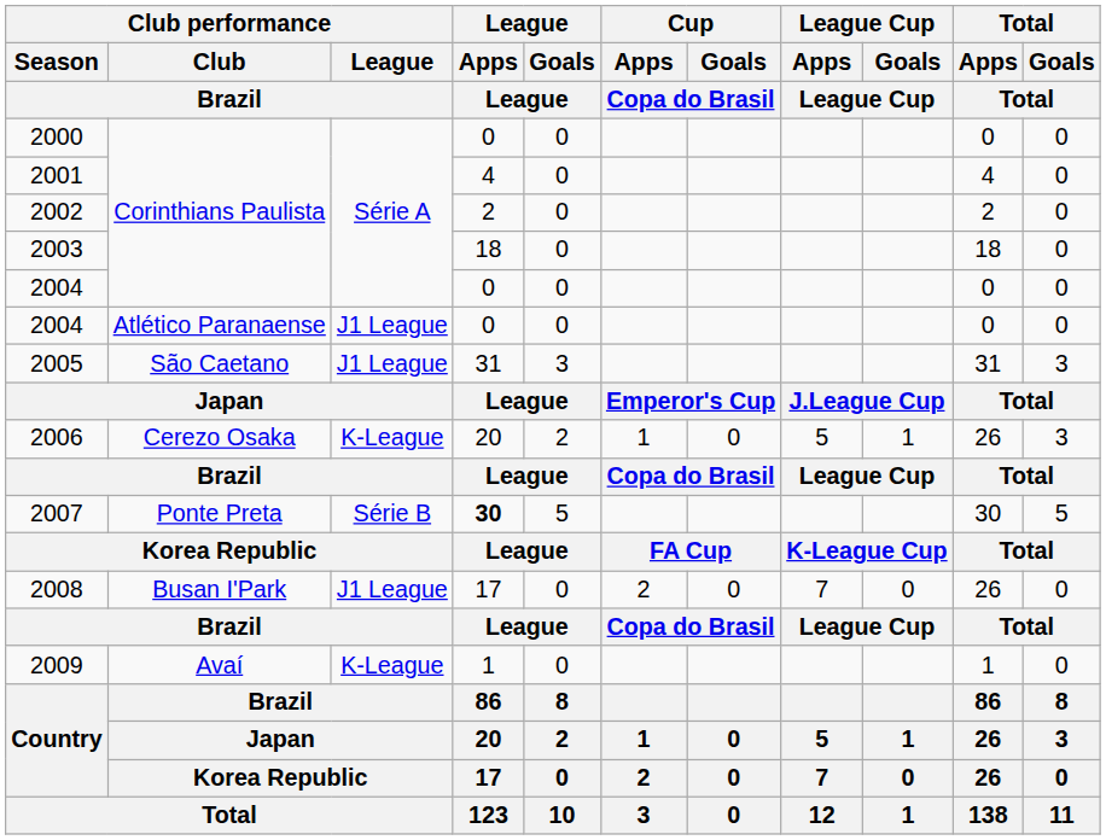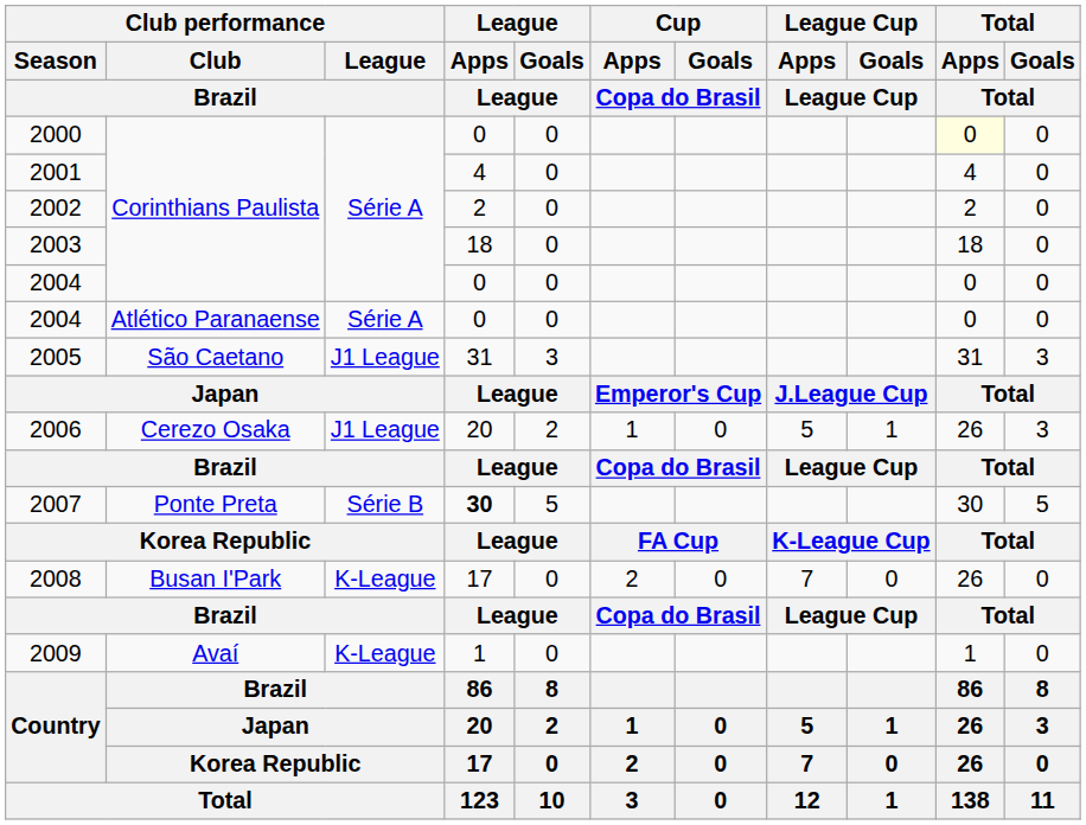2000 | Total / Apps / Total: no background -> lightyellow background
2004 / Atlético Paranaense | Club performance / League / Brazil: J1 League -> Série A
2006 | Club performance / League / Brazil: K-League -> J1 League
2008 | Club performance / League / Brazil: J1 League -> K-League
